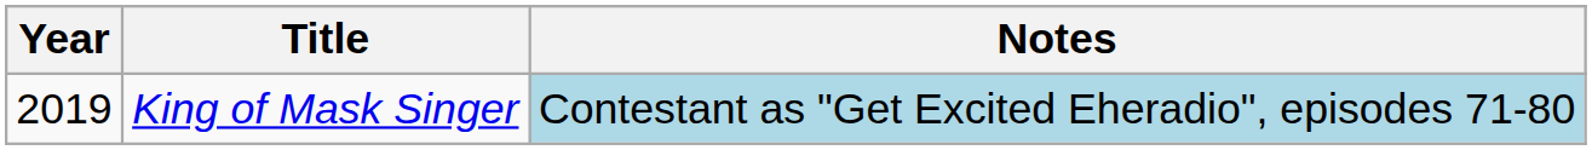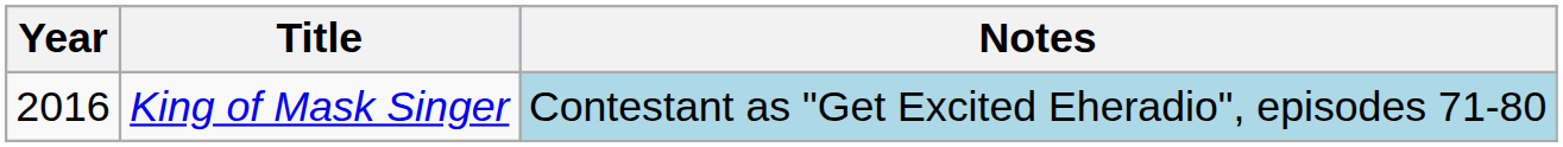King of Mask Singer | Year: 2019 -> 2016
